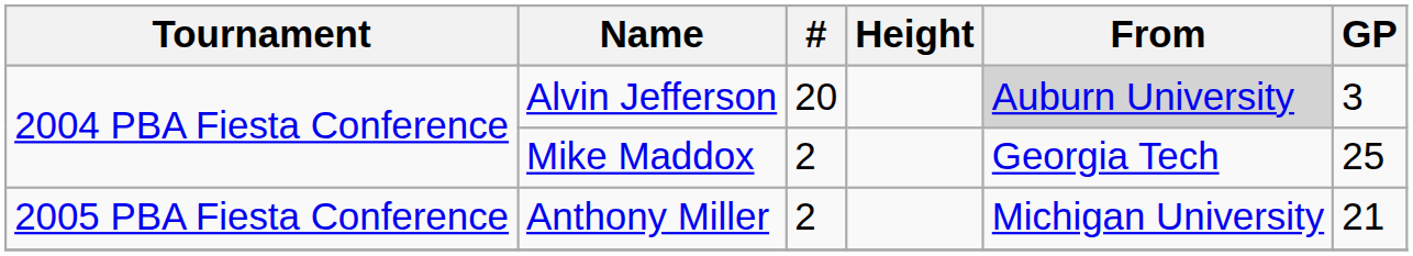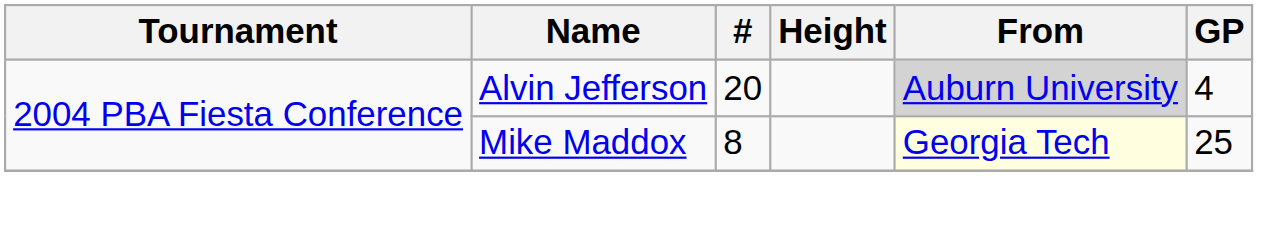Alvin Jefferson | GP: 3 -> 4
Mike Maddox | #: 2 -> 8
Mike Maddox | From: no background -> lightyellow background
- row: 2005 PBA Fiesta Conference | Anthony Miller | 2 | Michigan University | 21
